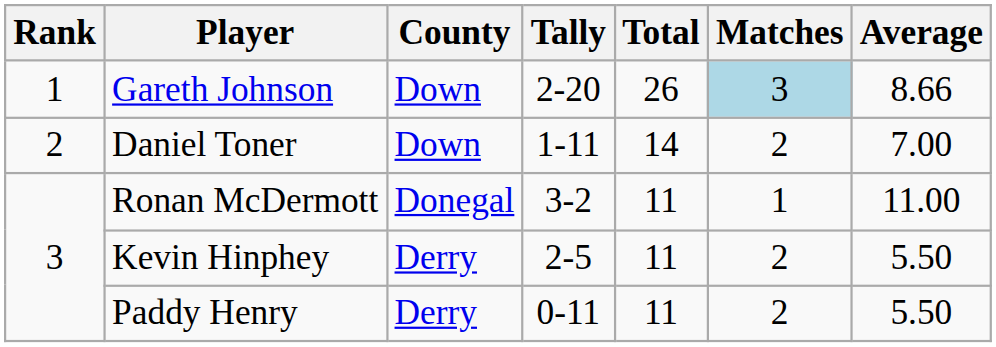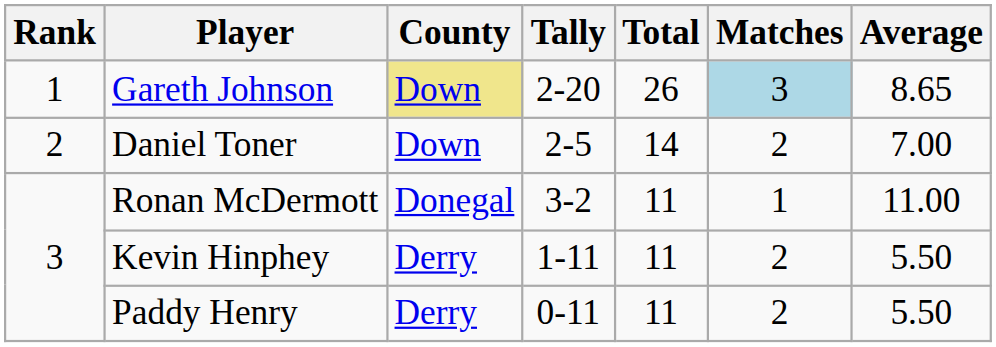Gareth Johnson | County: no background -> khaki background
Gareth Johnson | Average: 8.66 -> 8.65
Daniel Toner | Tally: 1-11 -> 2-5
Kevin Hinphey | Tally: 2-5 -> 1-11
